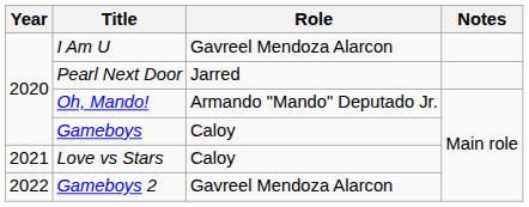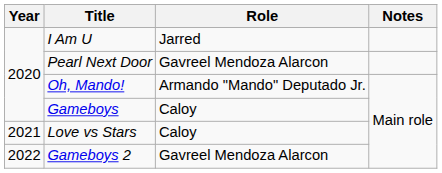I Am U | Role: Gavreel Mendoza Alarcon -> Jarred
Pearl Next Door | Role: Jarred -> Gavreel Mendoza Alarcon
